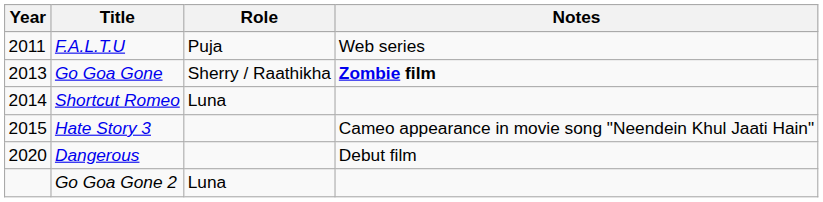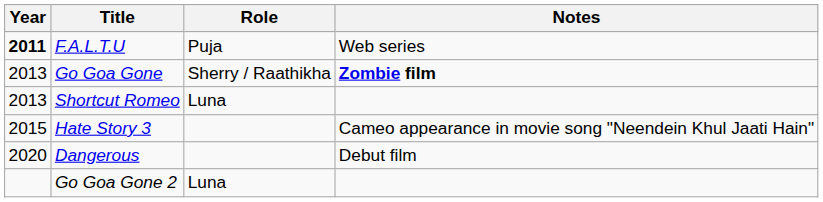F.A.L.T.U | Year: normal -> bold
Shortcut Romeo | Year: 2014 -> 2013
